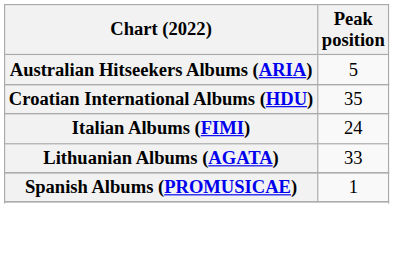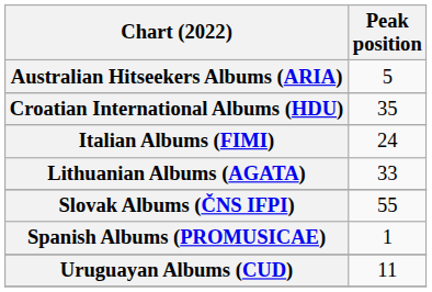+ row: Slovak Albums (ČNS IFPI) | 55
+ row: Uruguayan Albums (CUD) | 11
